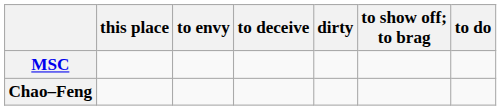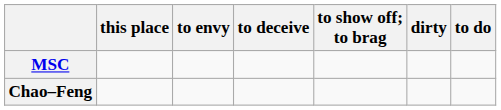columns swapped: to show off; to brag <-> dirty
